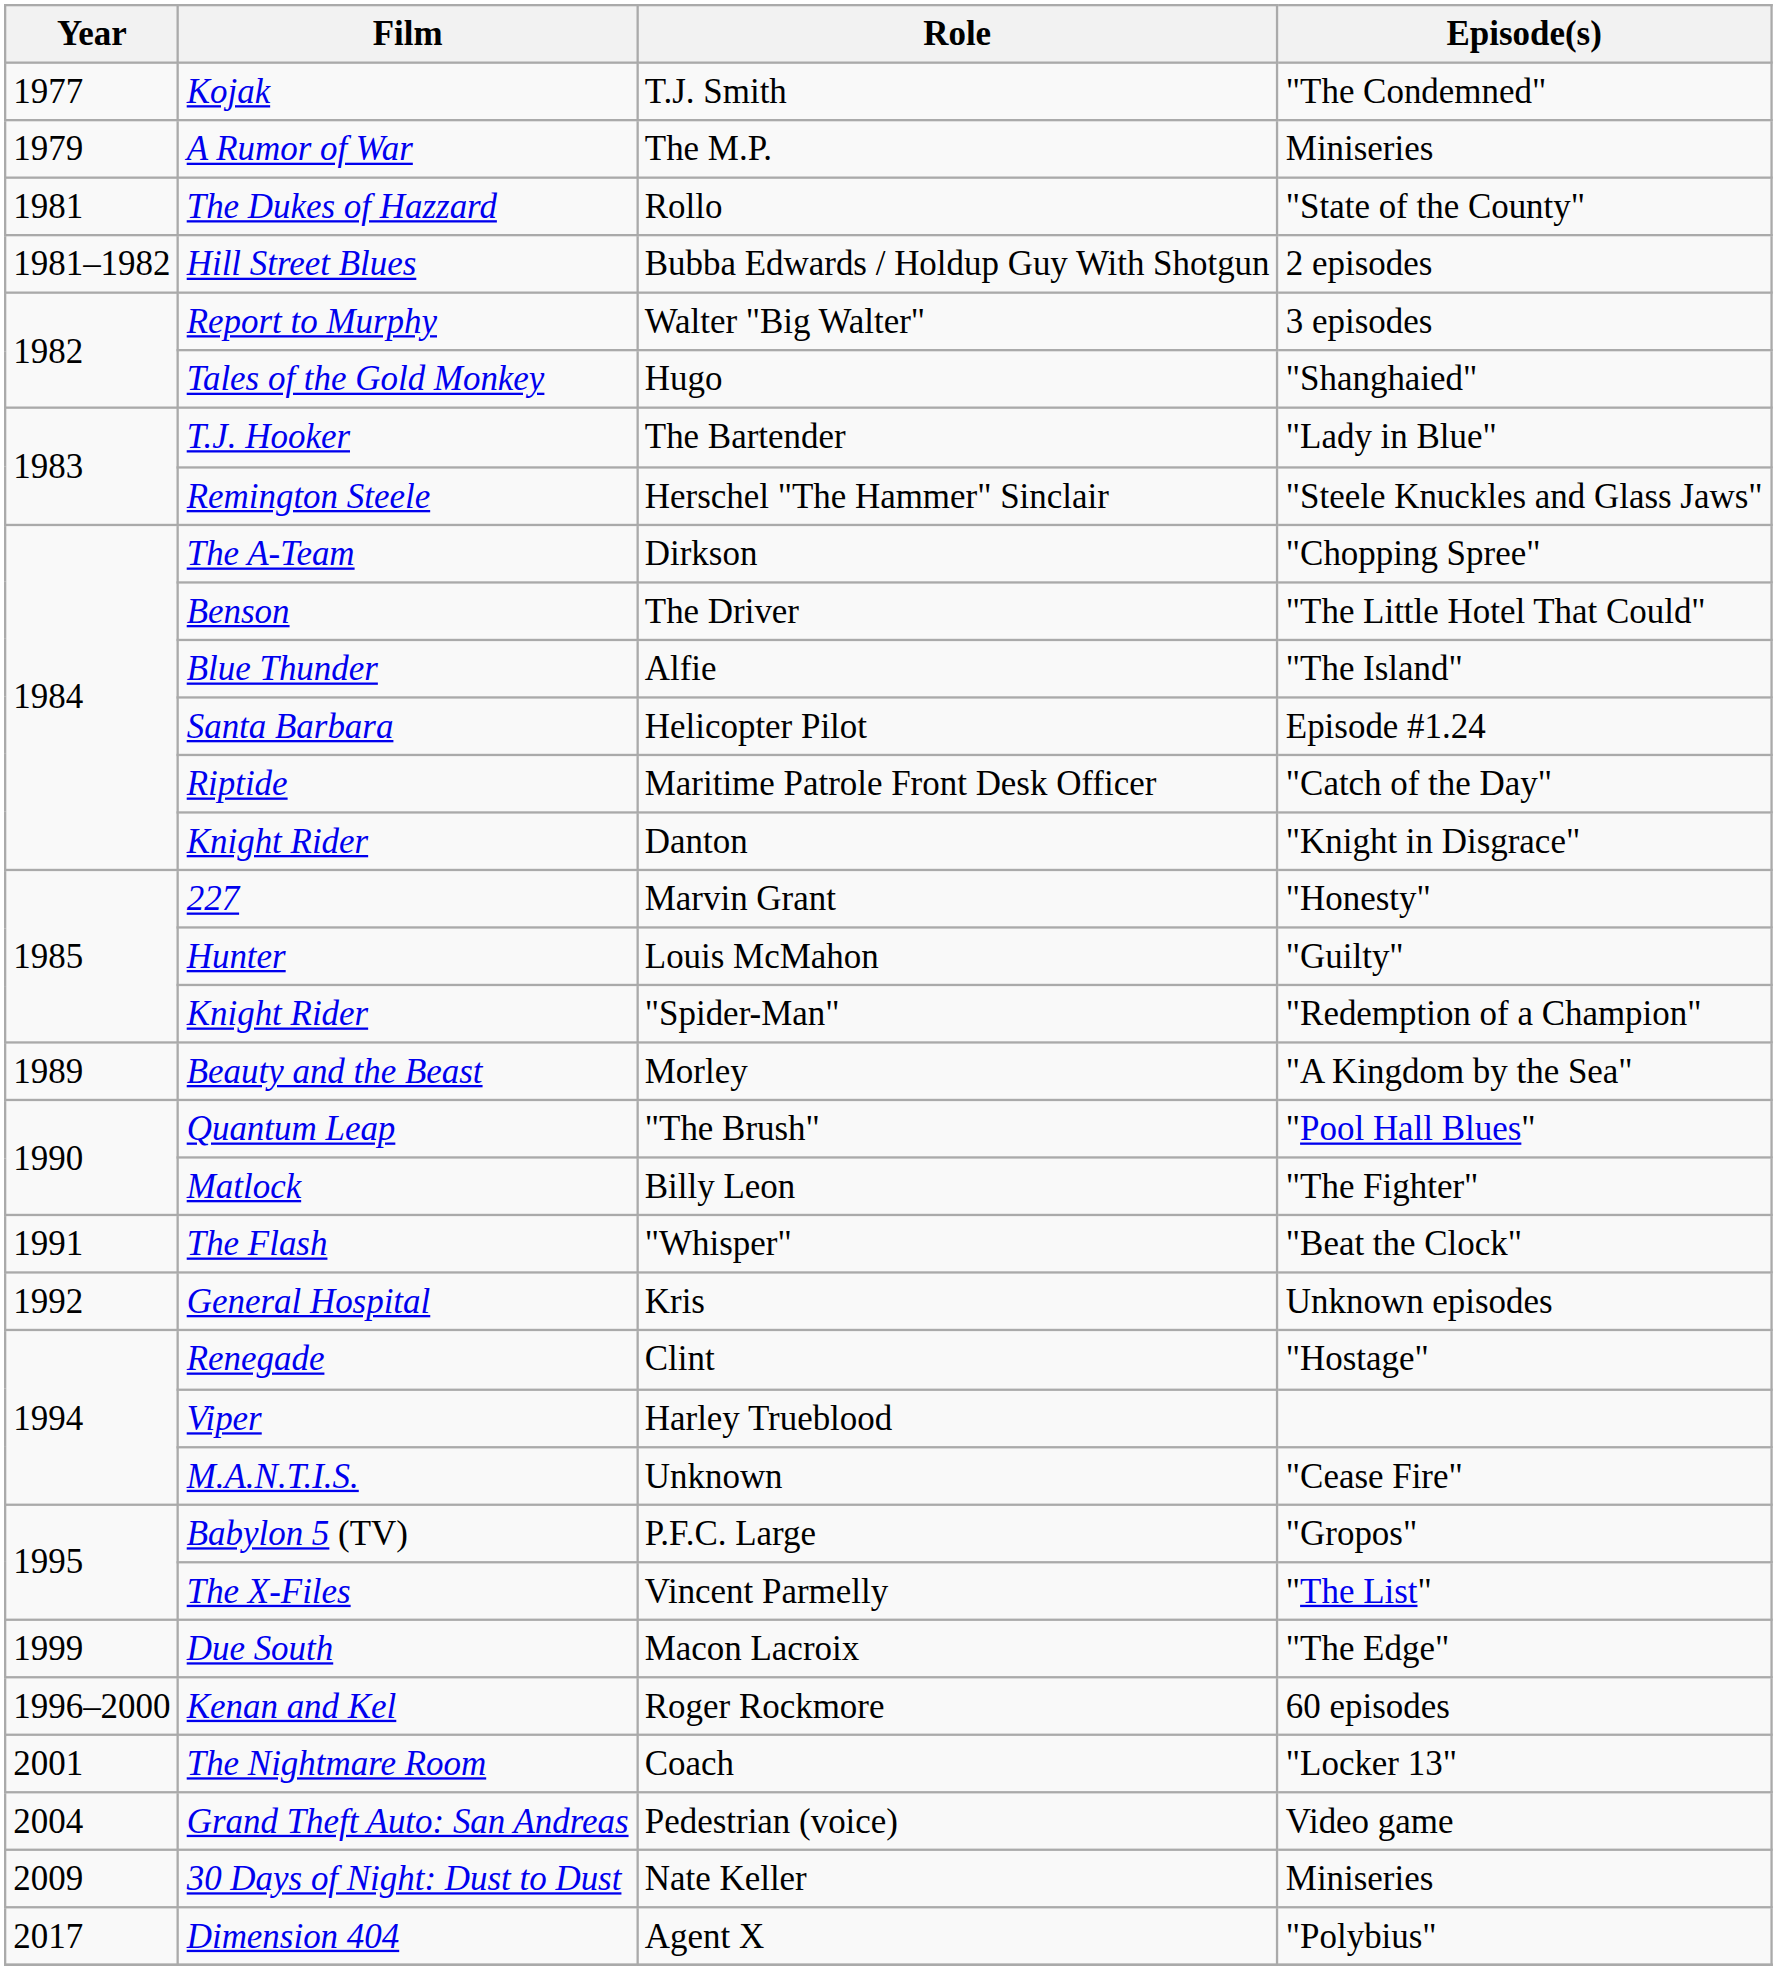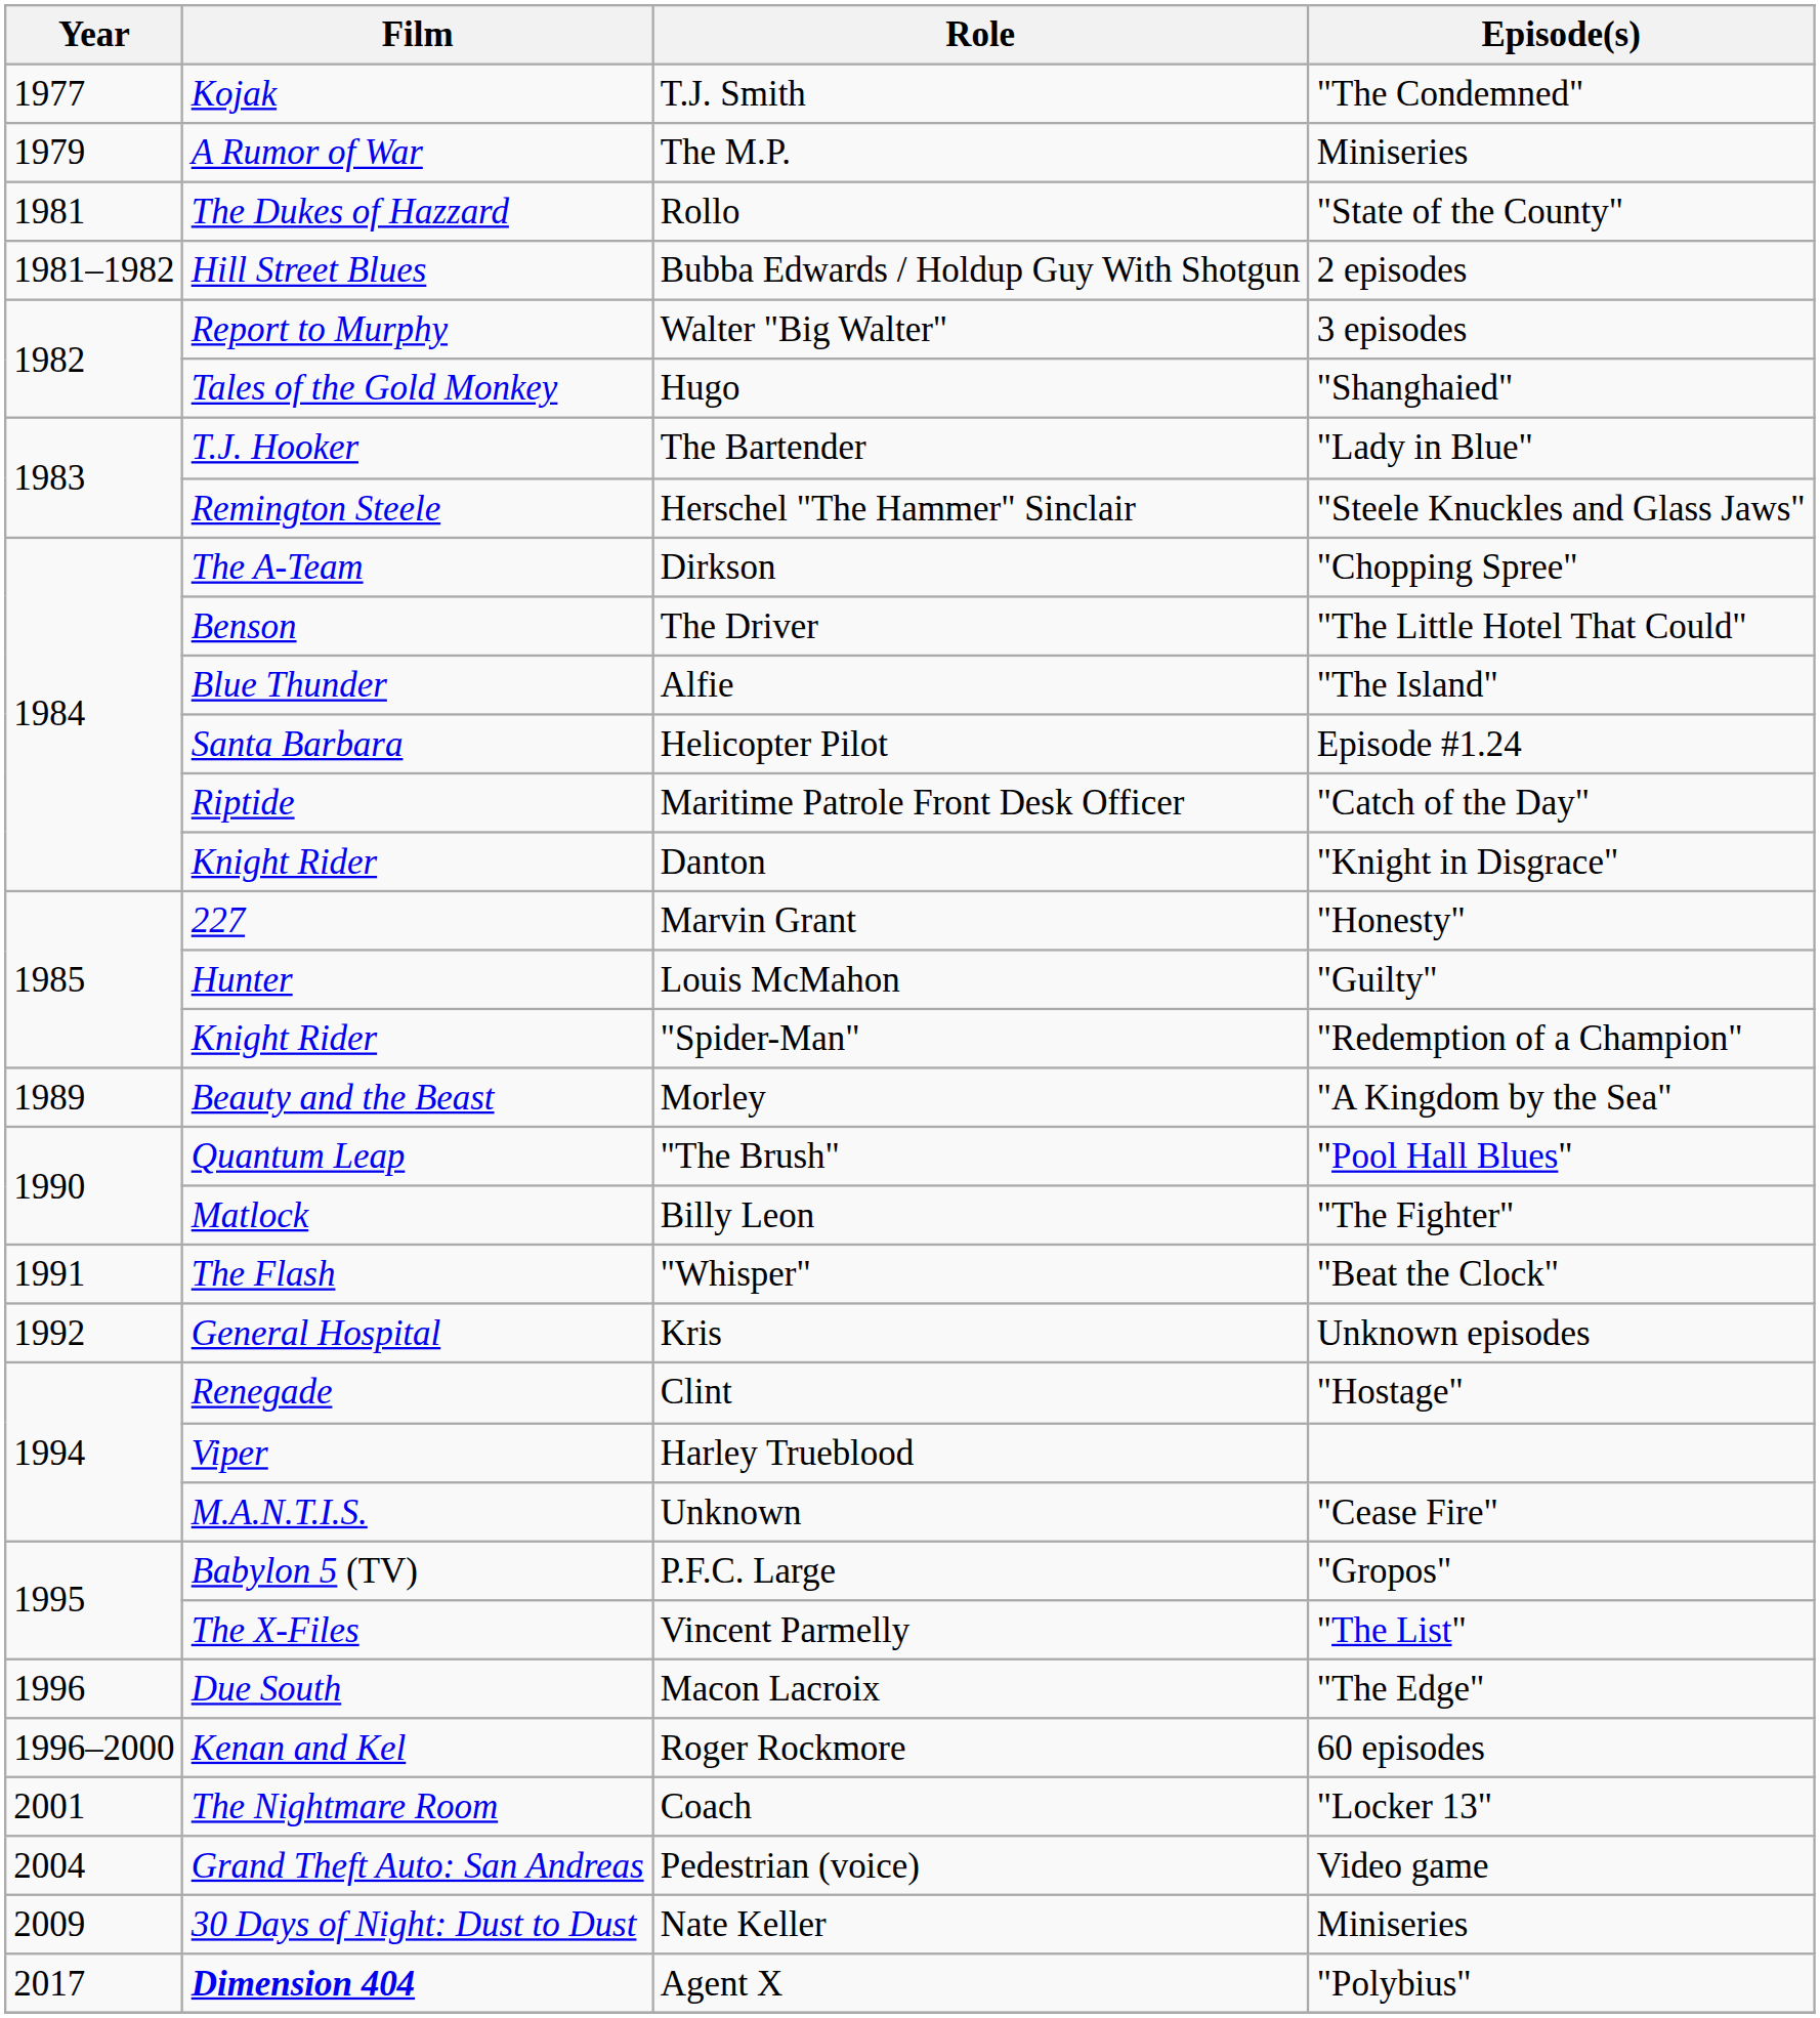Macon Lacroix | Year: 1999 -> 1996
Agent X | Film: normal -> bold
